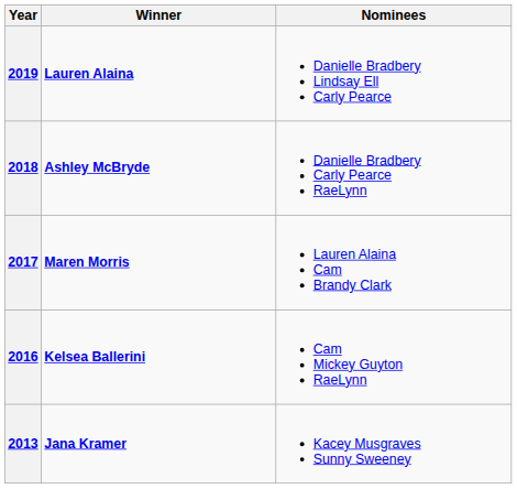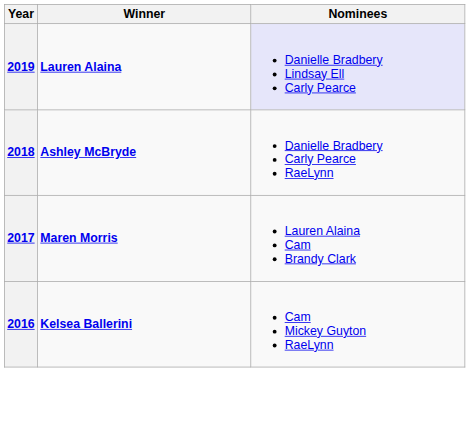2019 | Nominees: no background -> lavender background
- row: 2013 | Jana Kramer | Kacey Musgraves Sunny Sweeney
